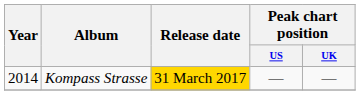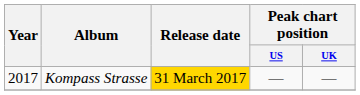Kompass Strasse | Year: 2014 -> 2017
